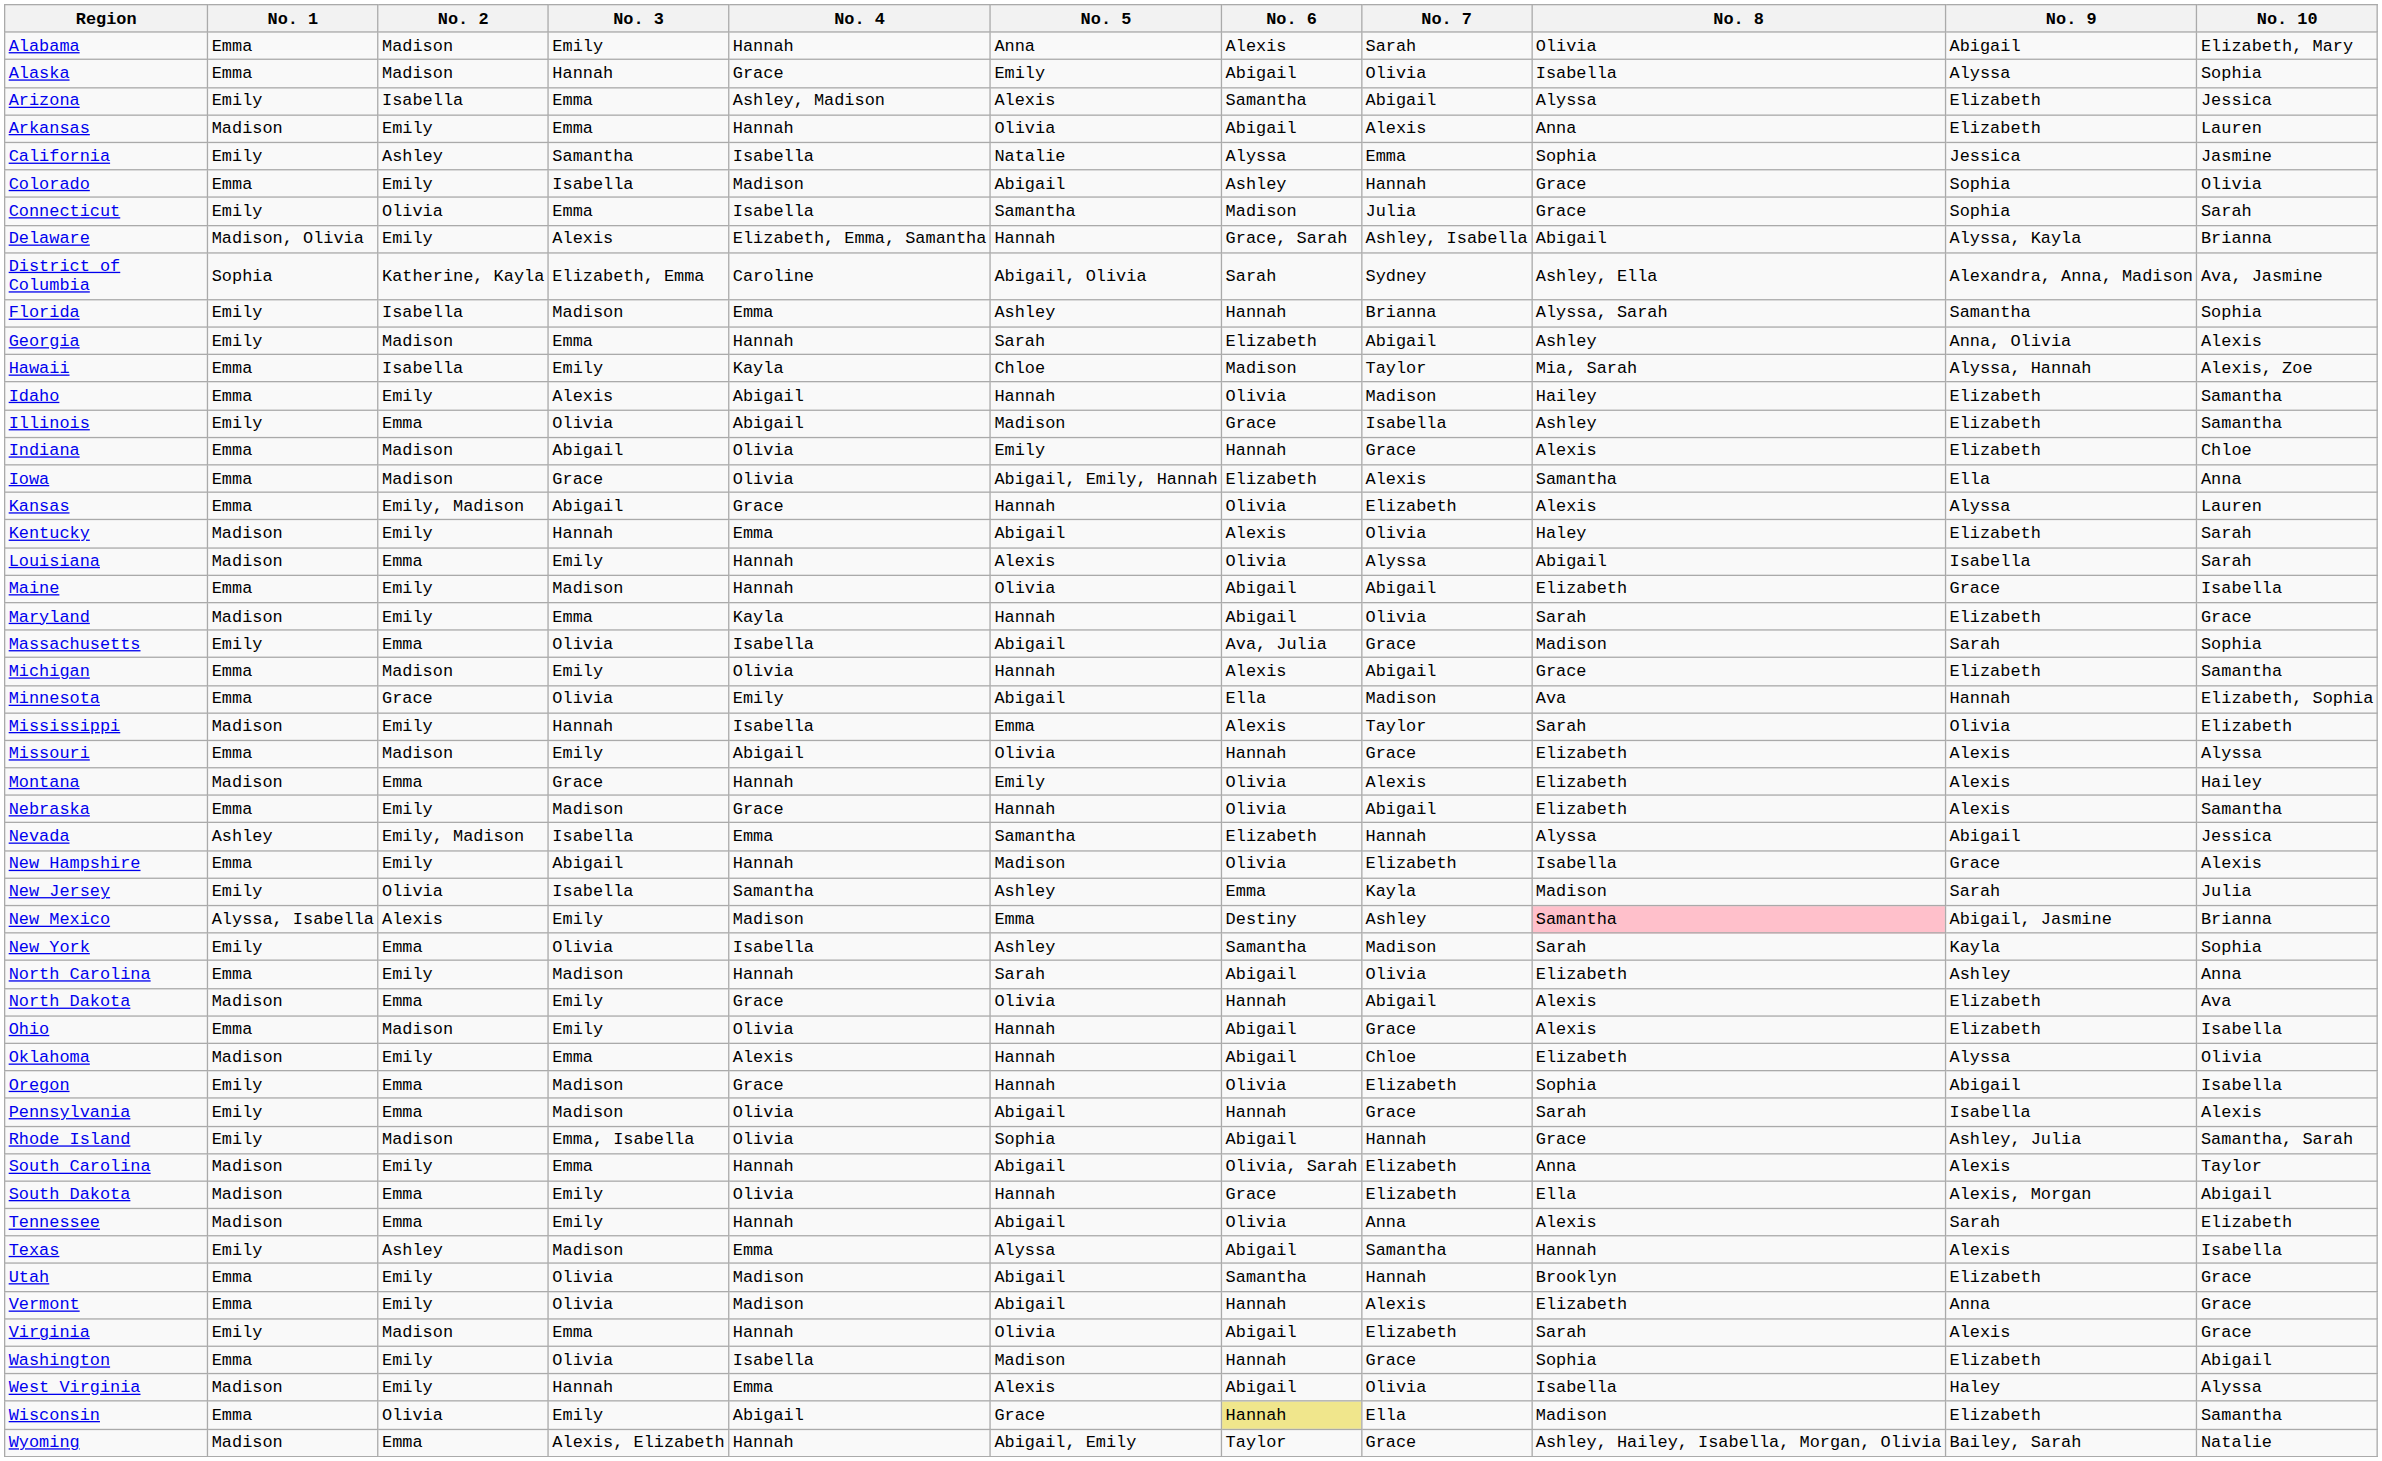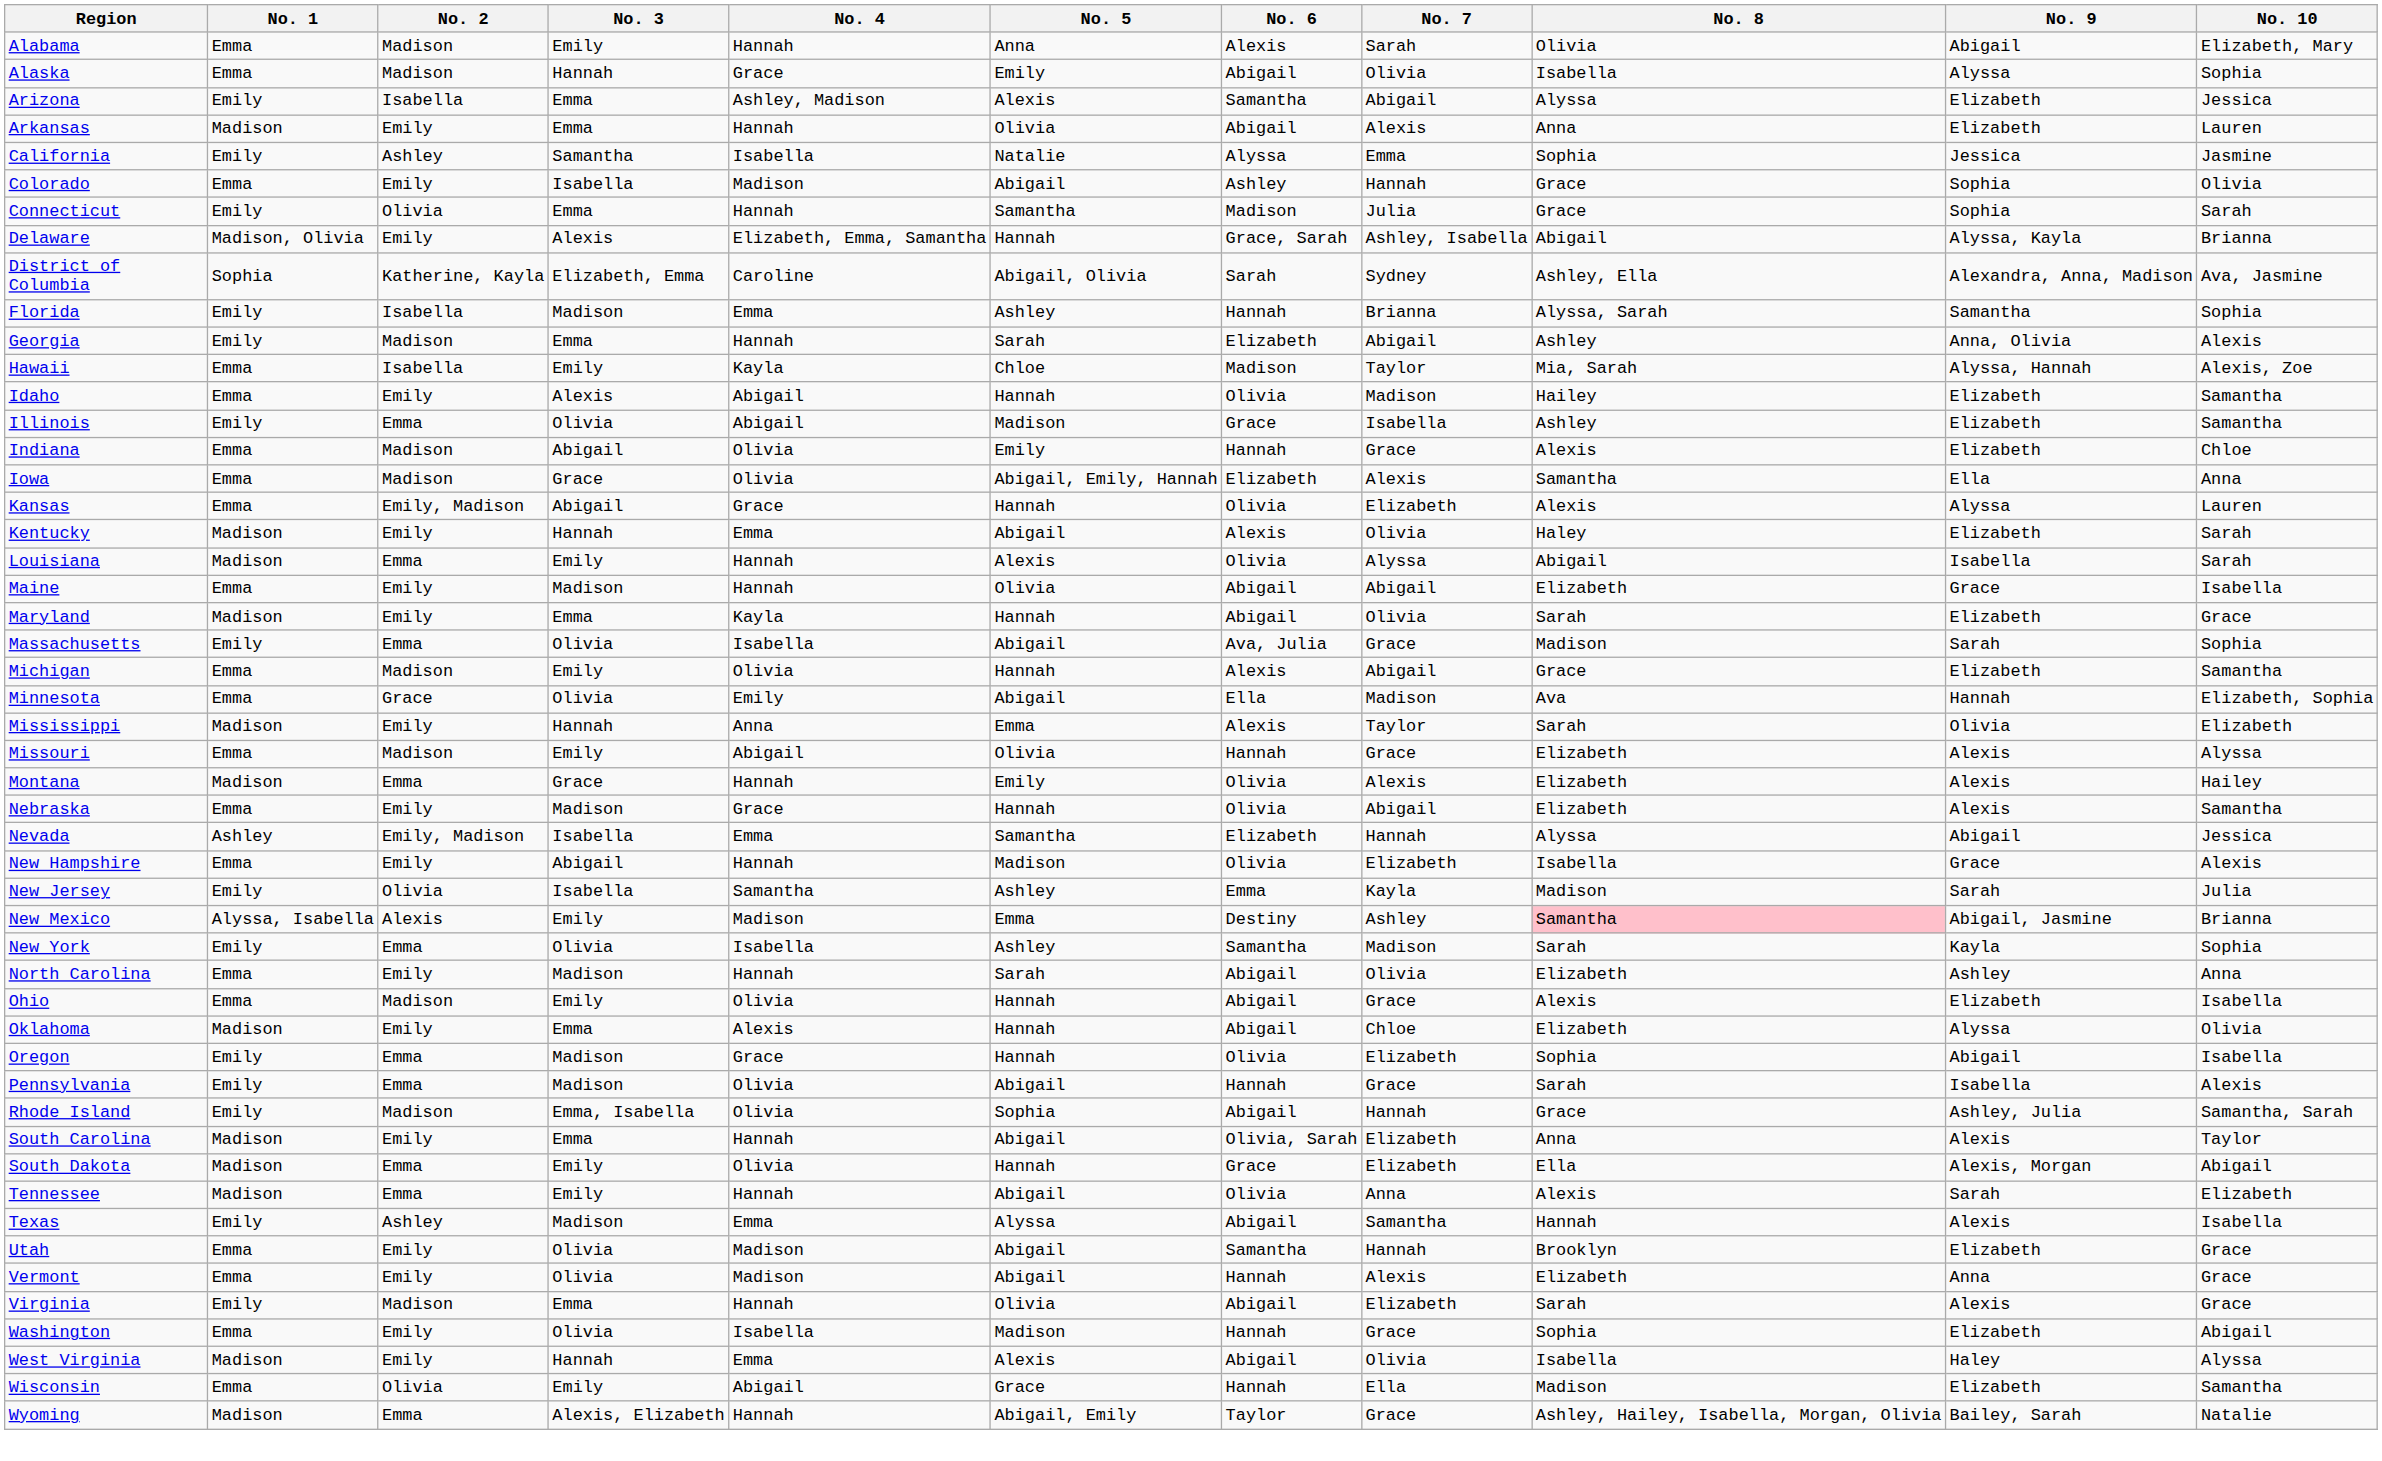Connecticut | No. 4: Isabella -> Hannah
Mississippi | No. 4: Isabella -> Anna
- row: North Dakota | Madison | Emma | Emily | Grace | Olivia | Hannah | Abigail | Alexis | Elizabeth | Ava
Wisconsin | No. 6: khaki background -> no background
